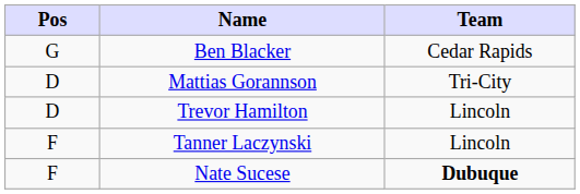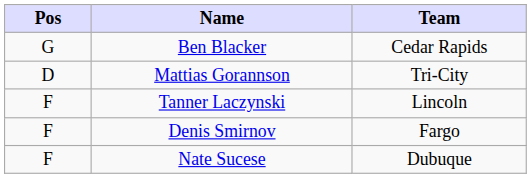- row: D | Trevor Hamilton | Lincoln
+ row: F | Denis Smirnov | Fargo
Nate Sucese | Team: bold -> normal
